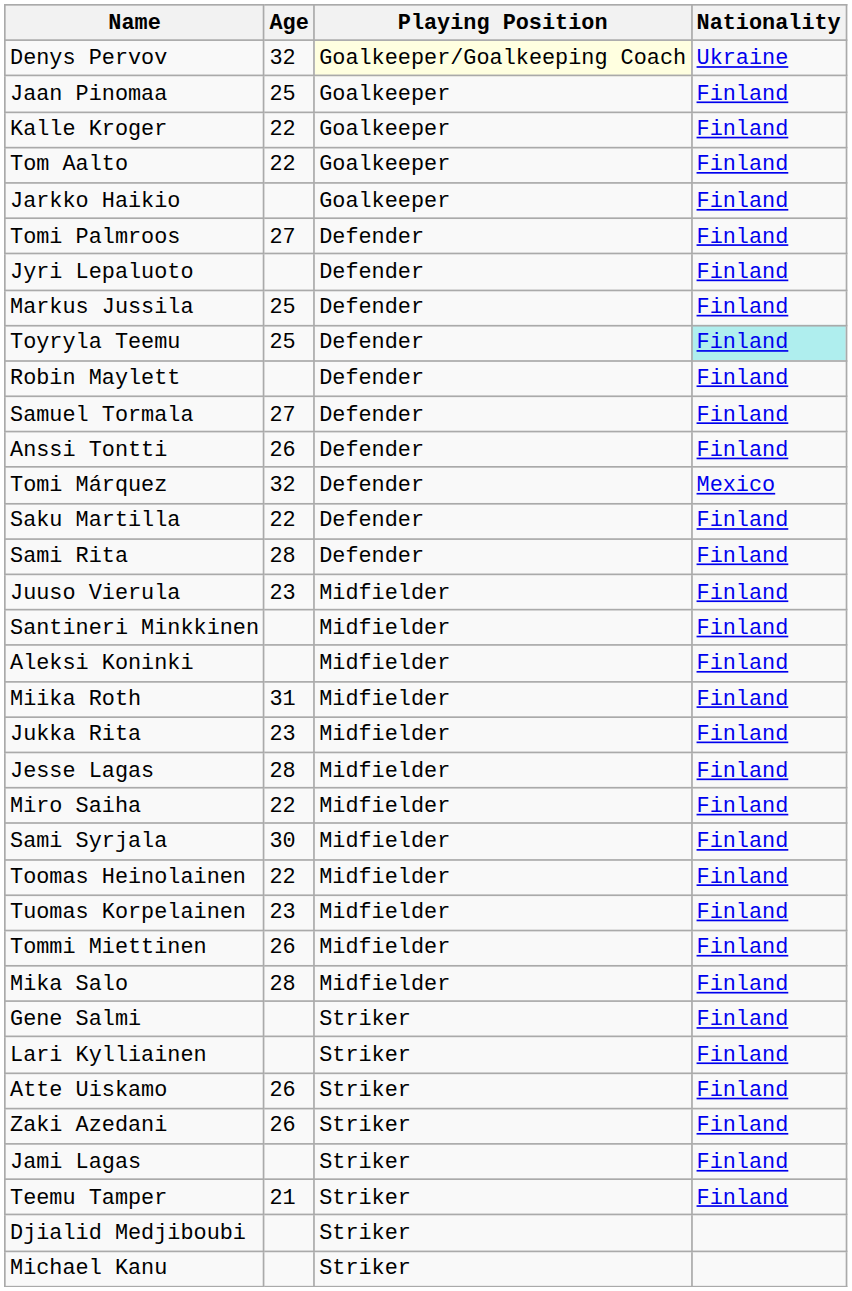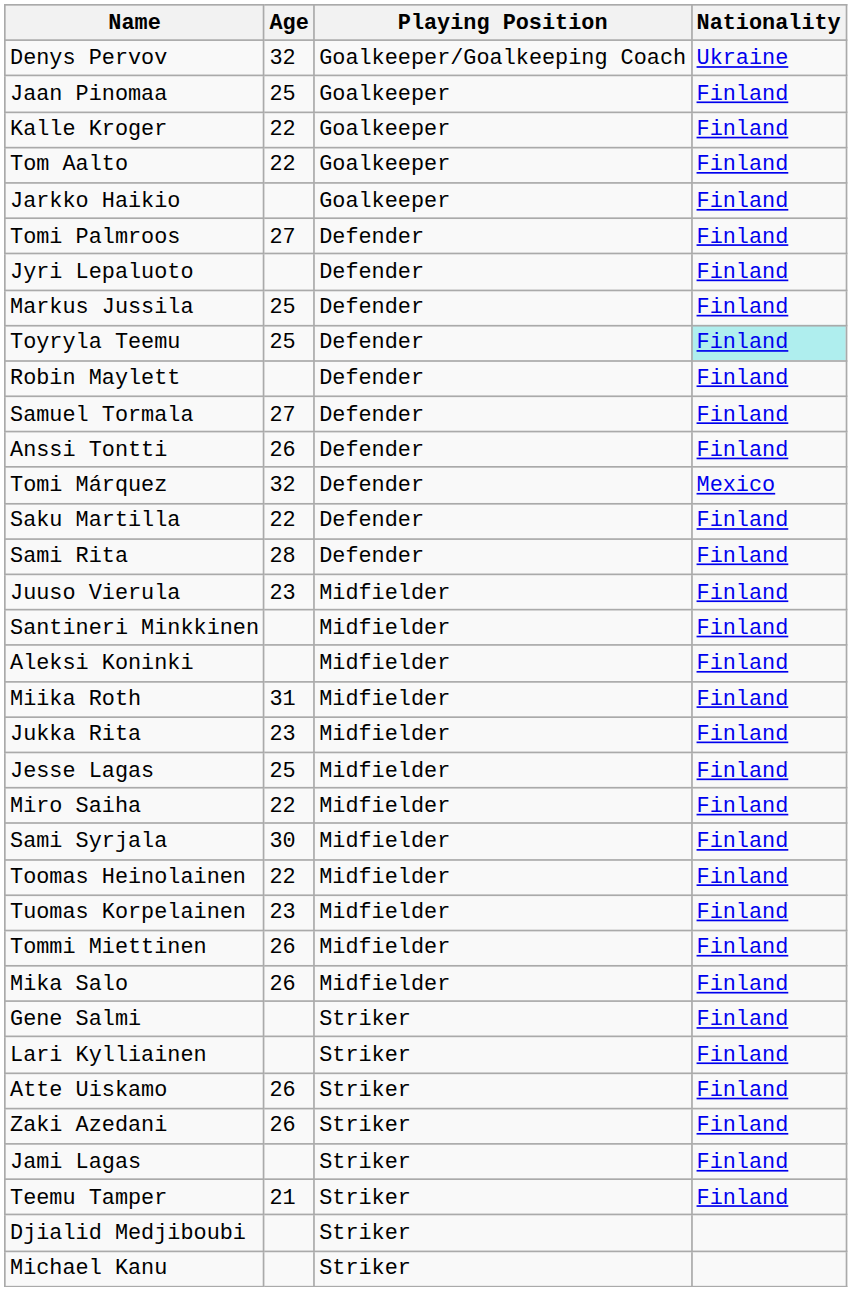Denys Pervov | Playing Position: lightyellow background -> no background
Jesse Lagas | Age: 28 -> 25
Mika Salo | Age: 28 -> 26
